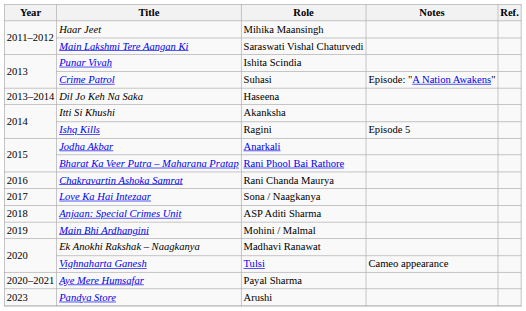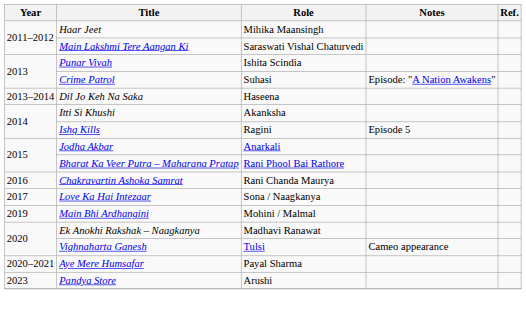- row: 2018 | Anjaan: Special Crimes Unit | ASP Aditi Sharma
